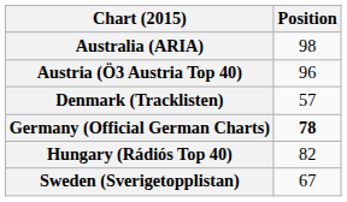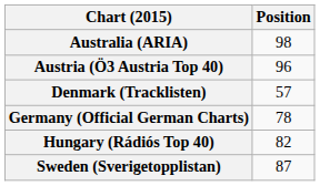Germany (Official German Charts) | Position: bold -> normal
Sweden (Sverigetopplistan) | Position: 67 -> 87
